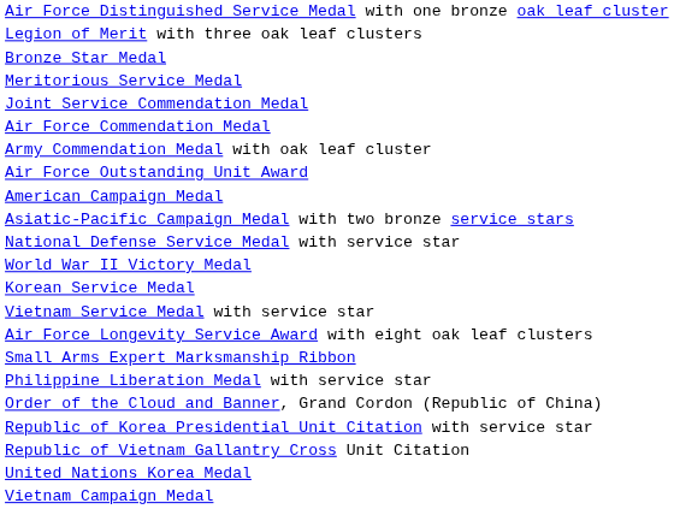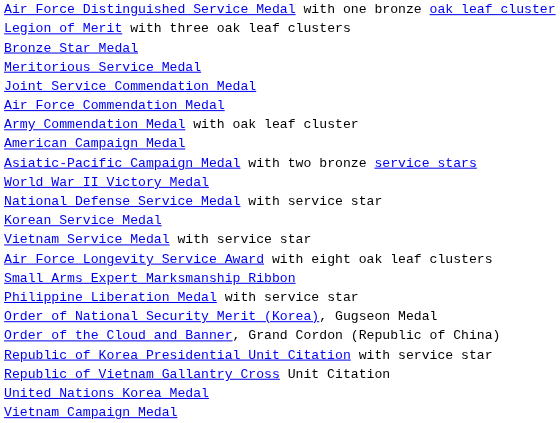- row: Air Force Outstanding Unit Award
rows swapped: World War II Victory Medal <-> National Defense Service Medal with service star
+ row: Order of National Security Merit (Korea), Gugseon Medal
